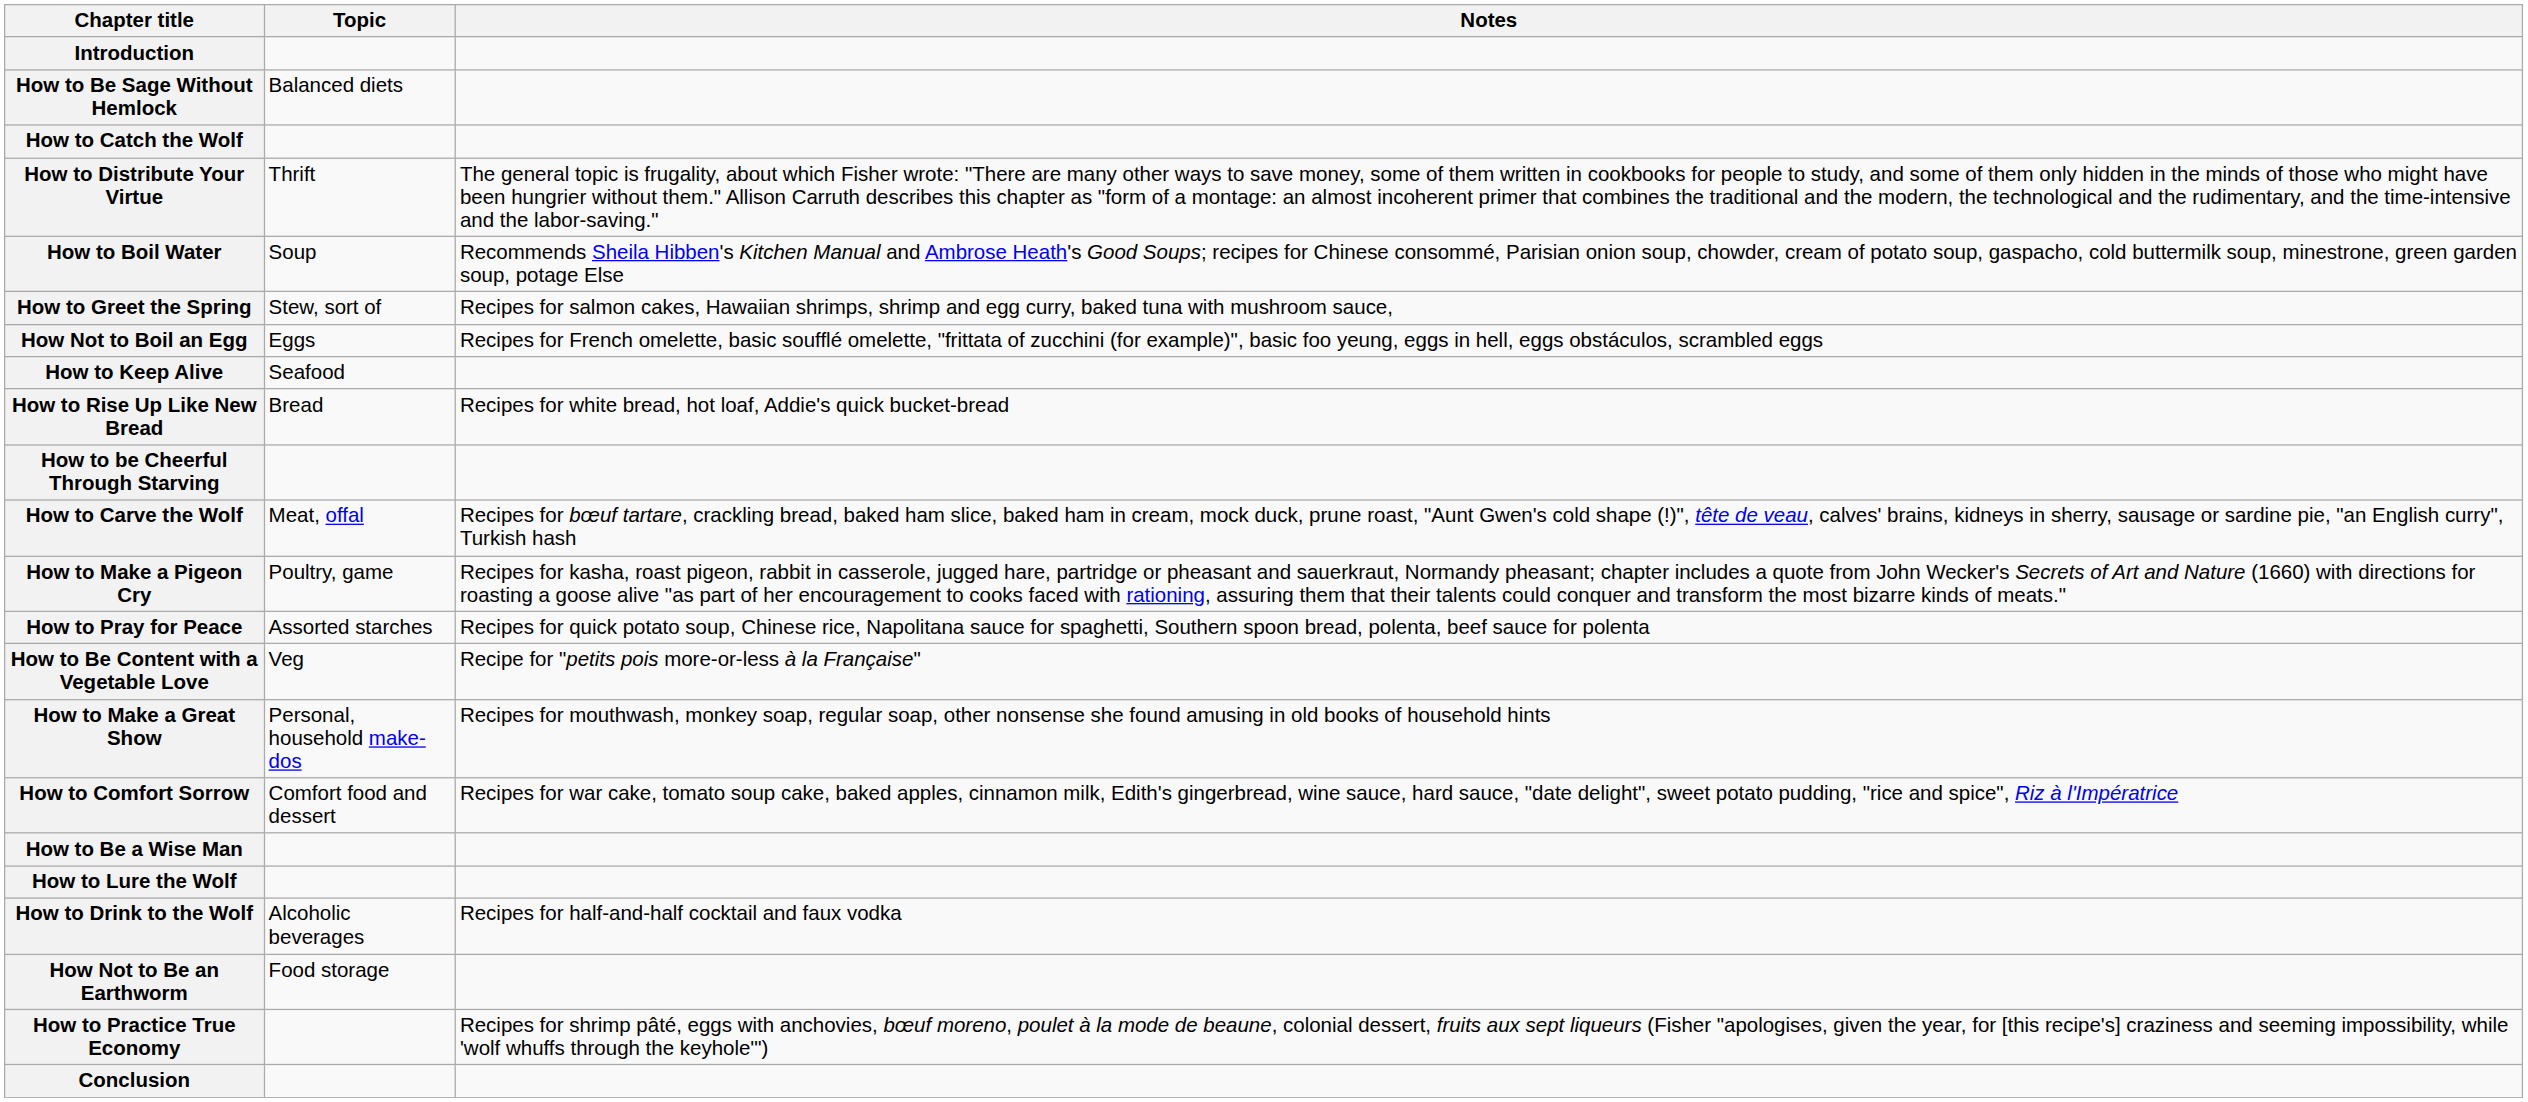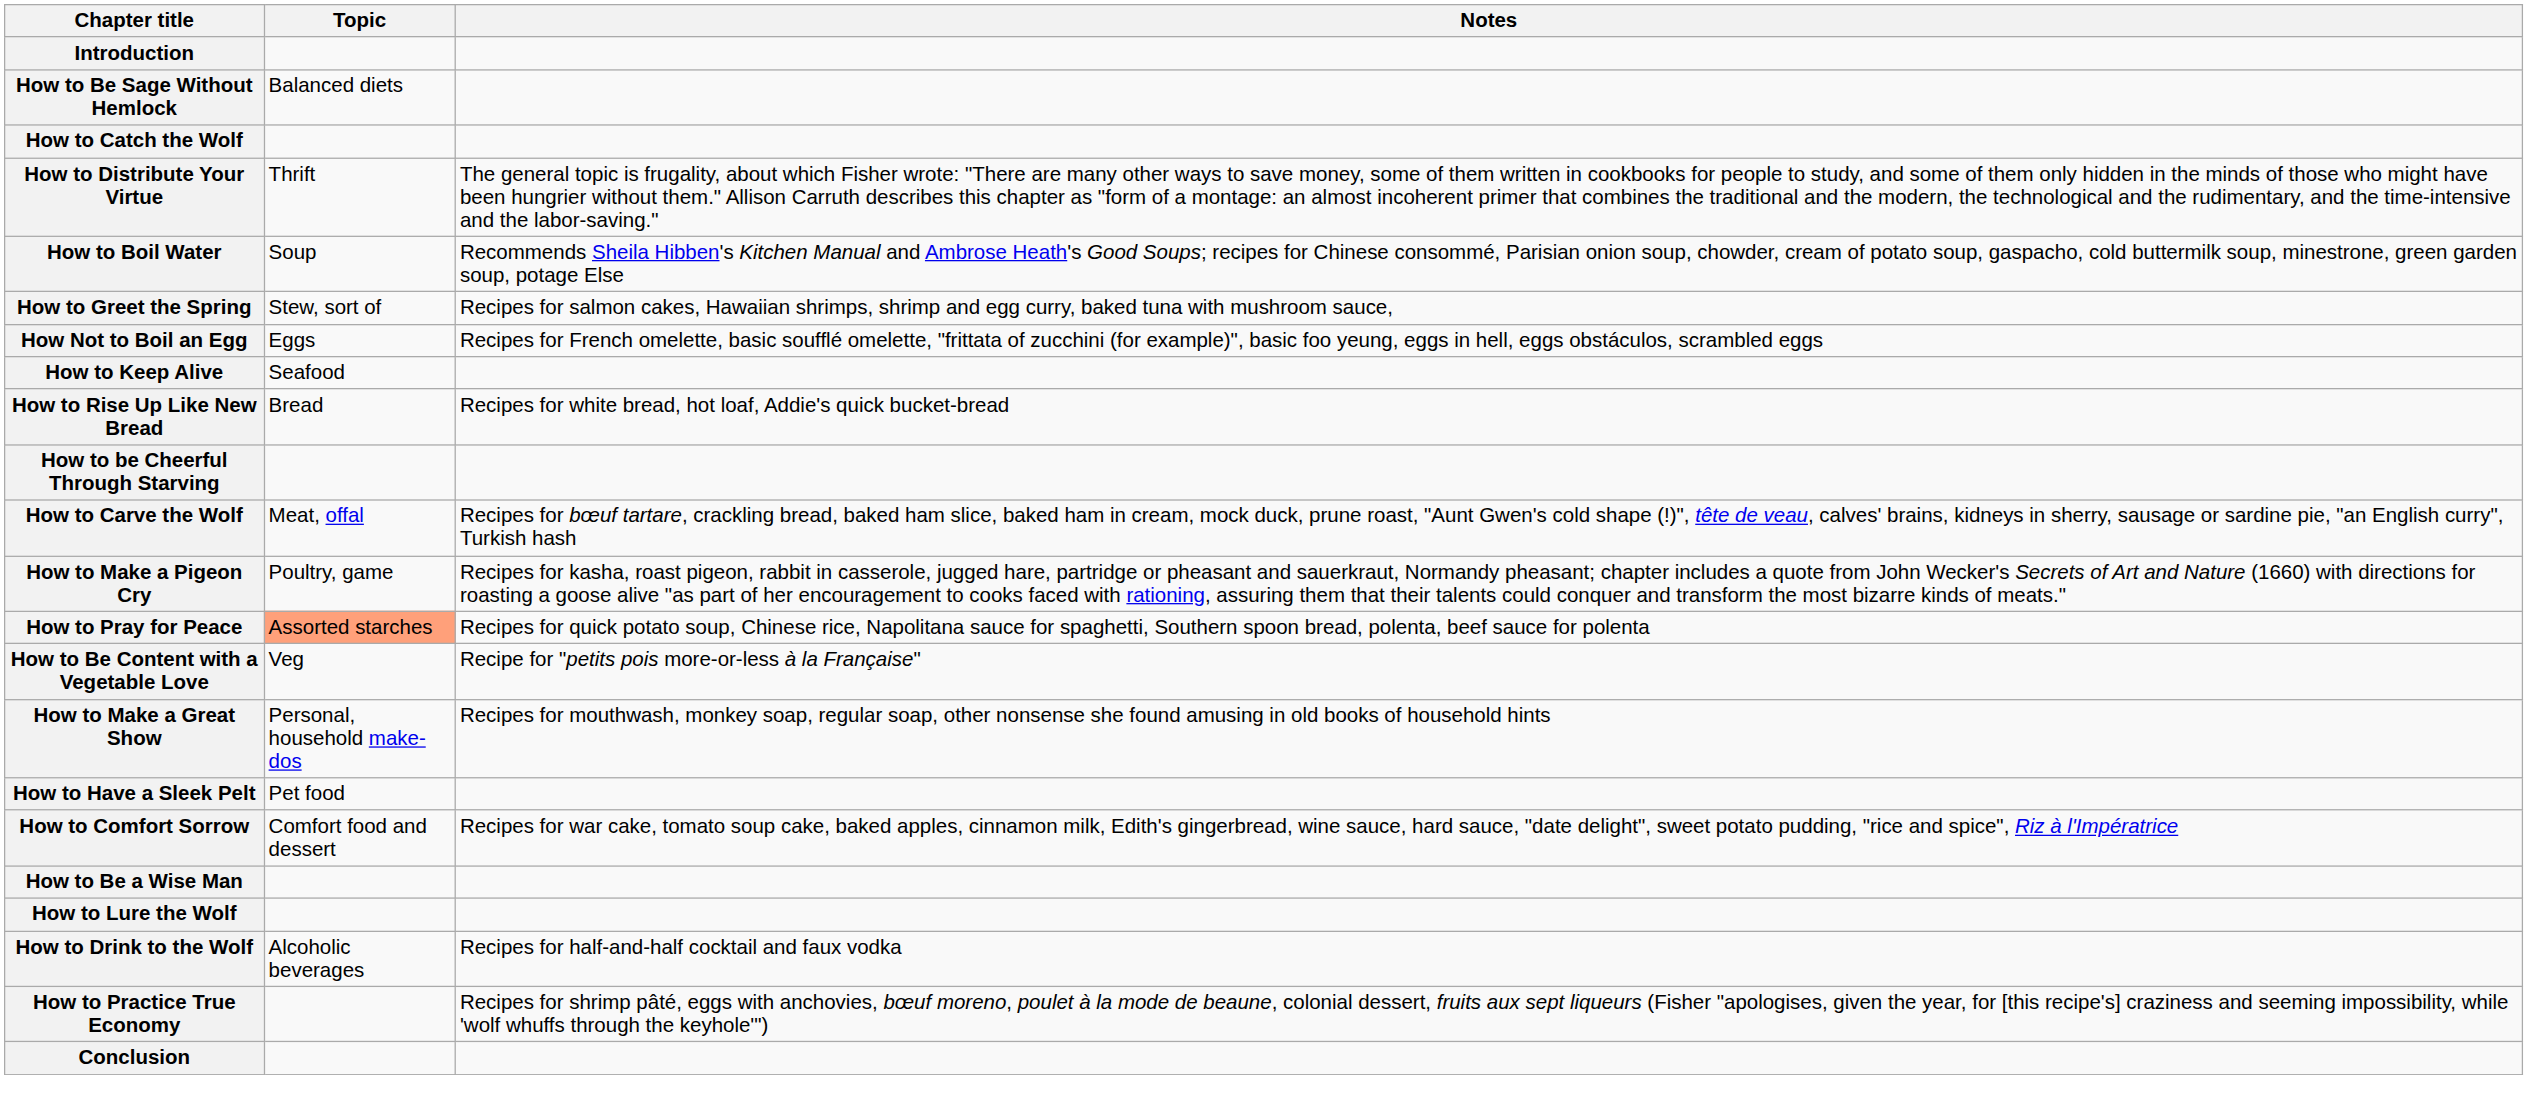How to Pray for Peace | Topic: no background -> lightsalmon background
+ row: How to Have a Sleek Pelt | Pet food
- row: How Not to Be an Earthworm | Food storage
